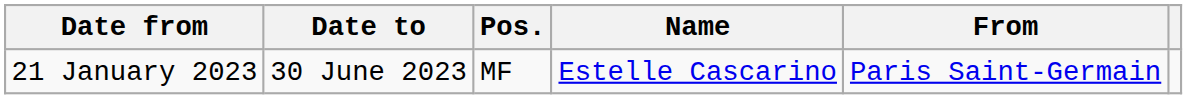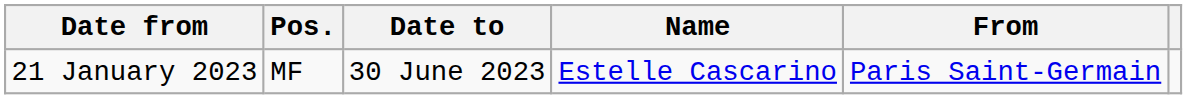columns swapped: Date to <-> Pos.
